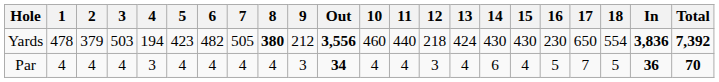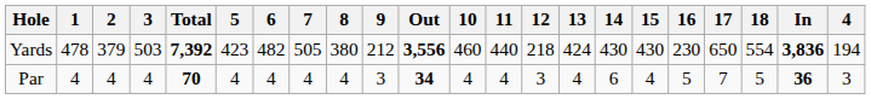columns swapped: 4 <-> Total
Yards | 8: bold -> normal
